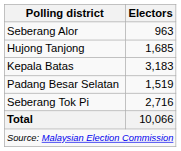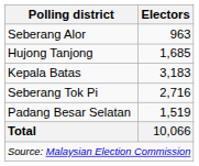rows swapped: Seberang Tok Pi <-> Padang Besar Selatan
